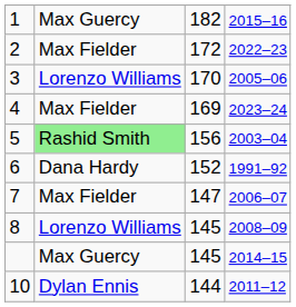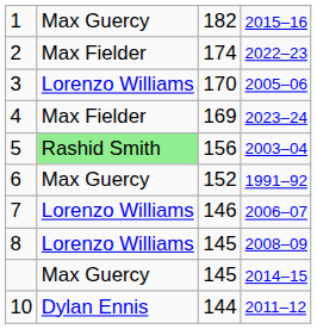2 | column 3: 172 -> 174
6 | column 2: Dana Hardy -> Max Guercy
7 | column 2: Max Fielder -> Lorenzo Williams
7 | column 3: 147 -> 146
